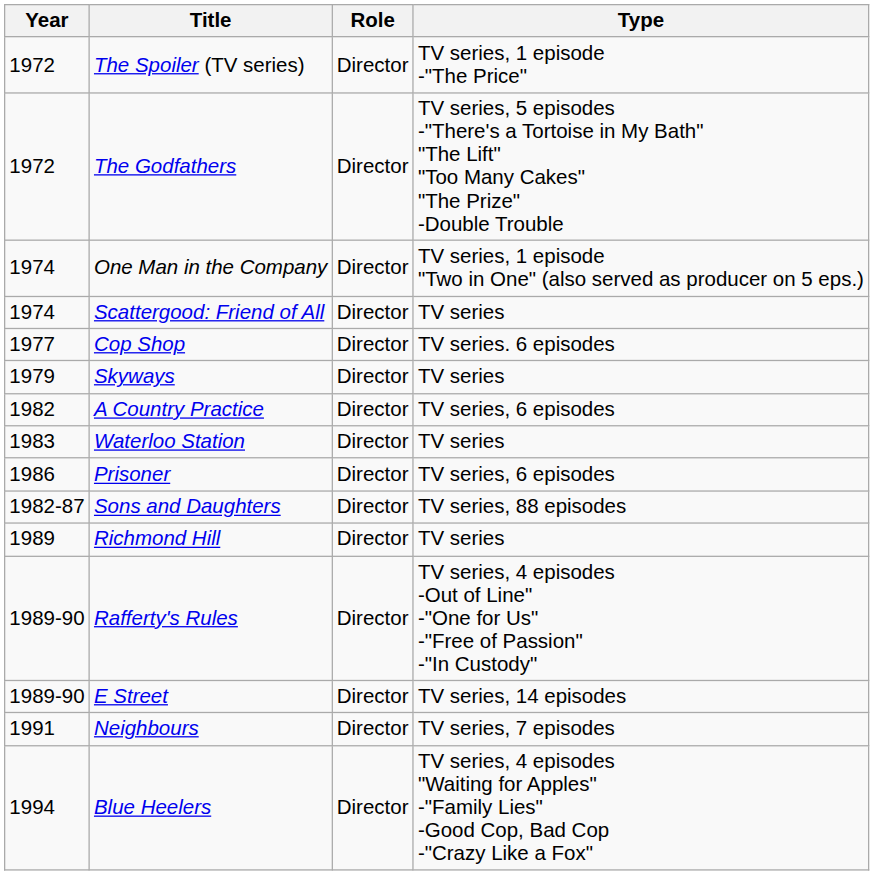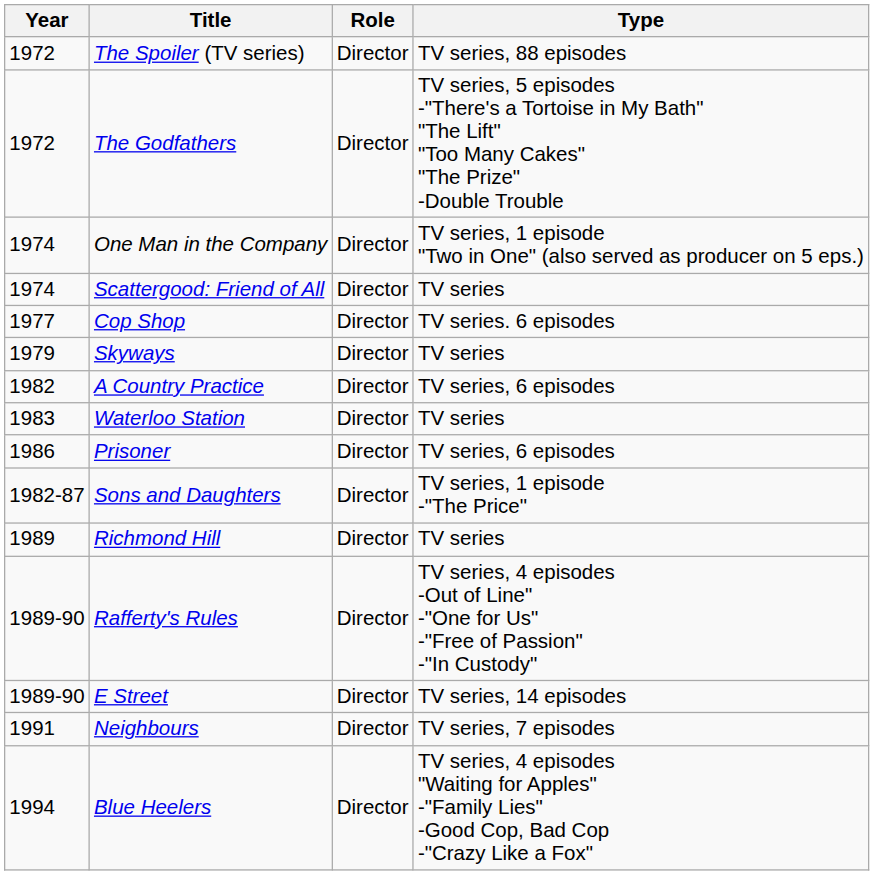The Spoiler (TV series) | Type: TV series, 1 episode -"The Price" -> TV series, 88 episodes
Sons and Daughters | Type: TV series, 88 episodes -> TV series, 1 episode -"The Price"
